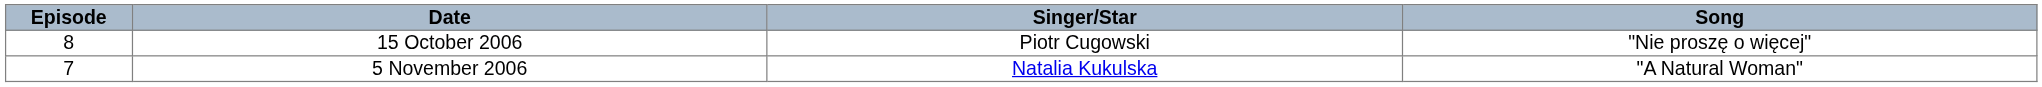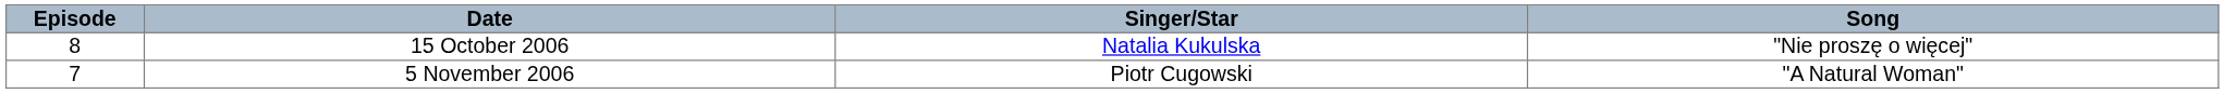15 October 2006 | Singer/Star: Piotr Cugowski -> Natalia Kukulska
5 November 2006 | Singer/Star: Natalia Kukulska -> Piotr Cugowski
